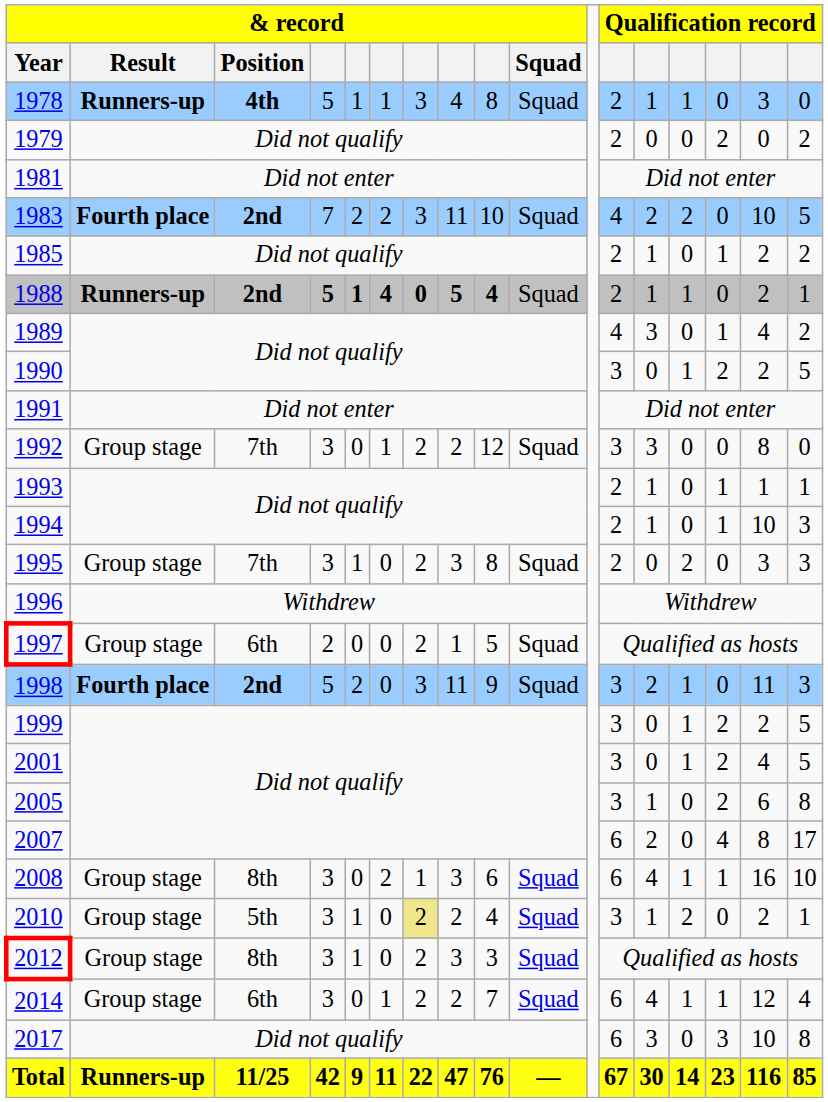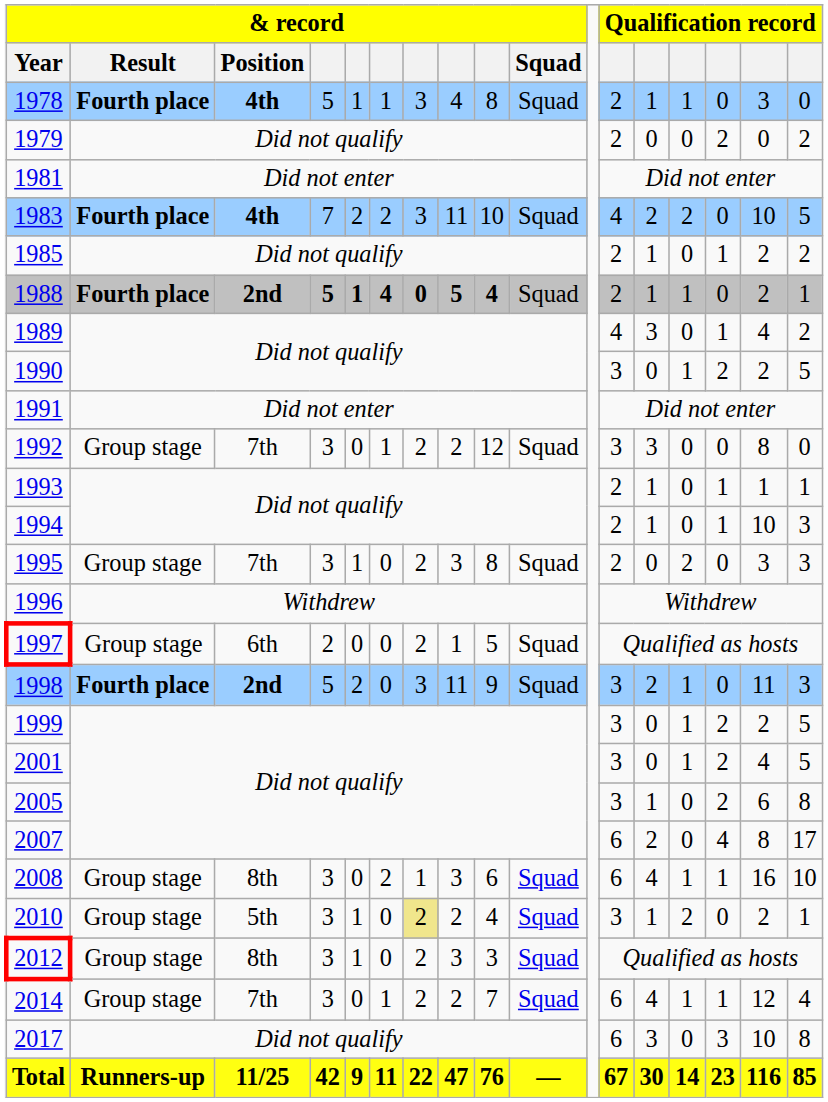1978 | & record / Result: Runners-up -> Fourth place
1983 | & record / Position: 2nd -> 4th
1988 | & record / Result: Runners-up -> Fourth place
2014 | & record / Position: 6th -> 7th
